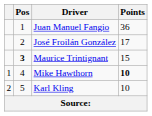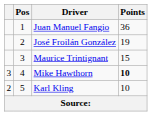José Froilán González | Points: 17 -> 19
Maurice Trintignant | Pos: bold -> normal
Mike Hawthorn | column 1: 1 -> 3
